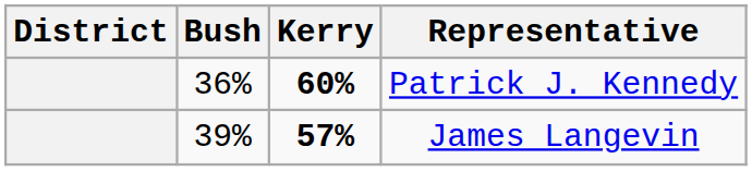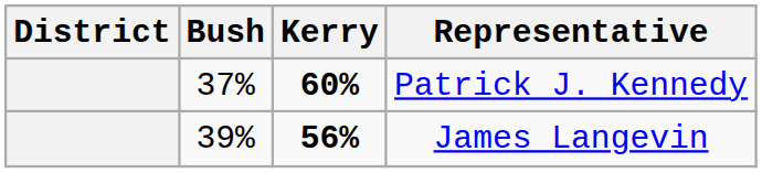Patrick J. Kennedy | Bush: 36% -> 37%
James Langevin | Kerry: 57% -> 56%
